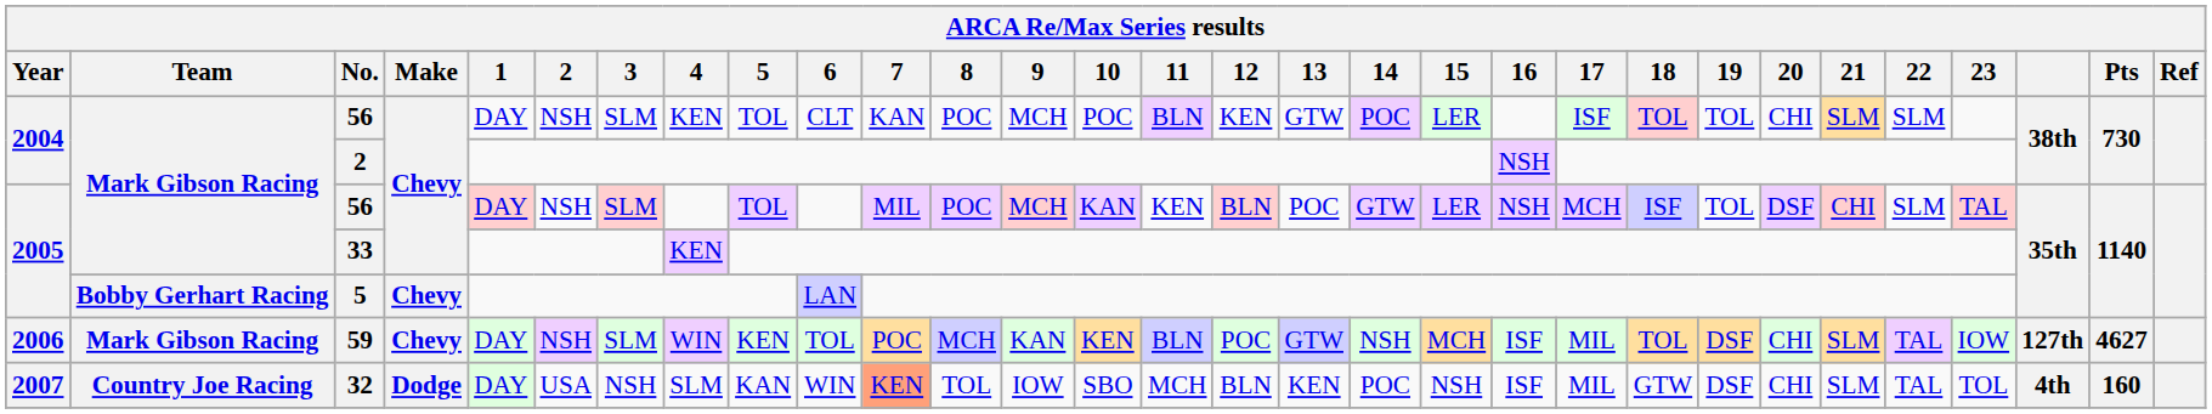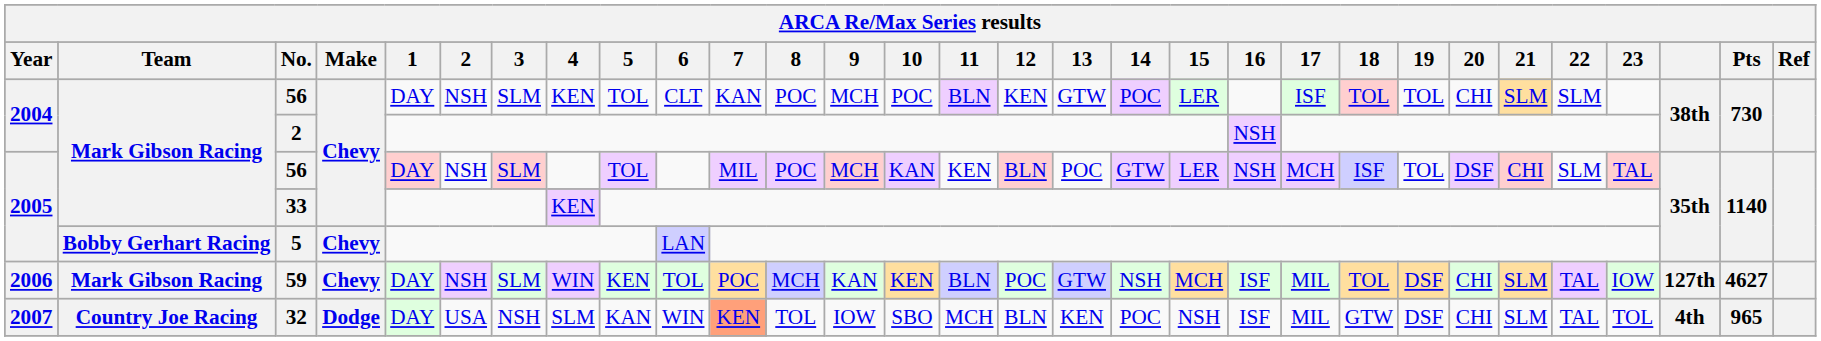32 | Pts: 160 -> 965
